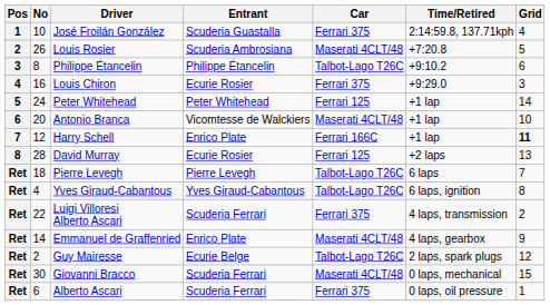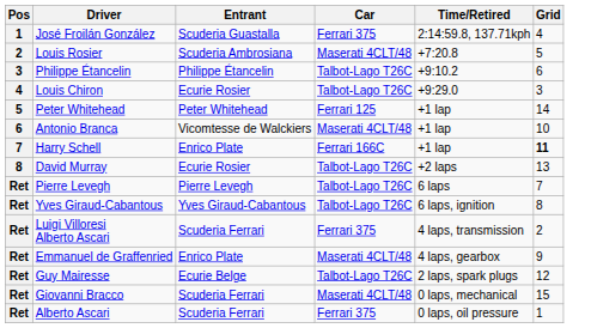- column: No | 10 | 26 | 8 | 16 | 24 | 20 | 12 | 28 | 18 | 4 | 22 | 14 | 2 | 30 | 6
Louis Chiron | Car: Ferrari 375 -> Talbot-Lago T26C
David Murray | Car: Ferrari 125 -> Talbot-Lago T26C
